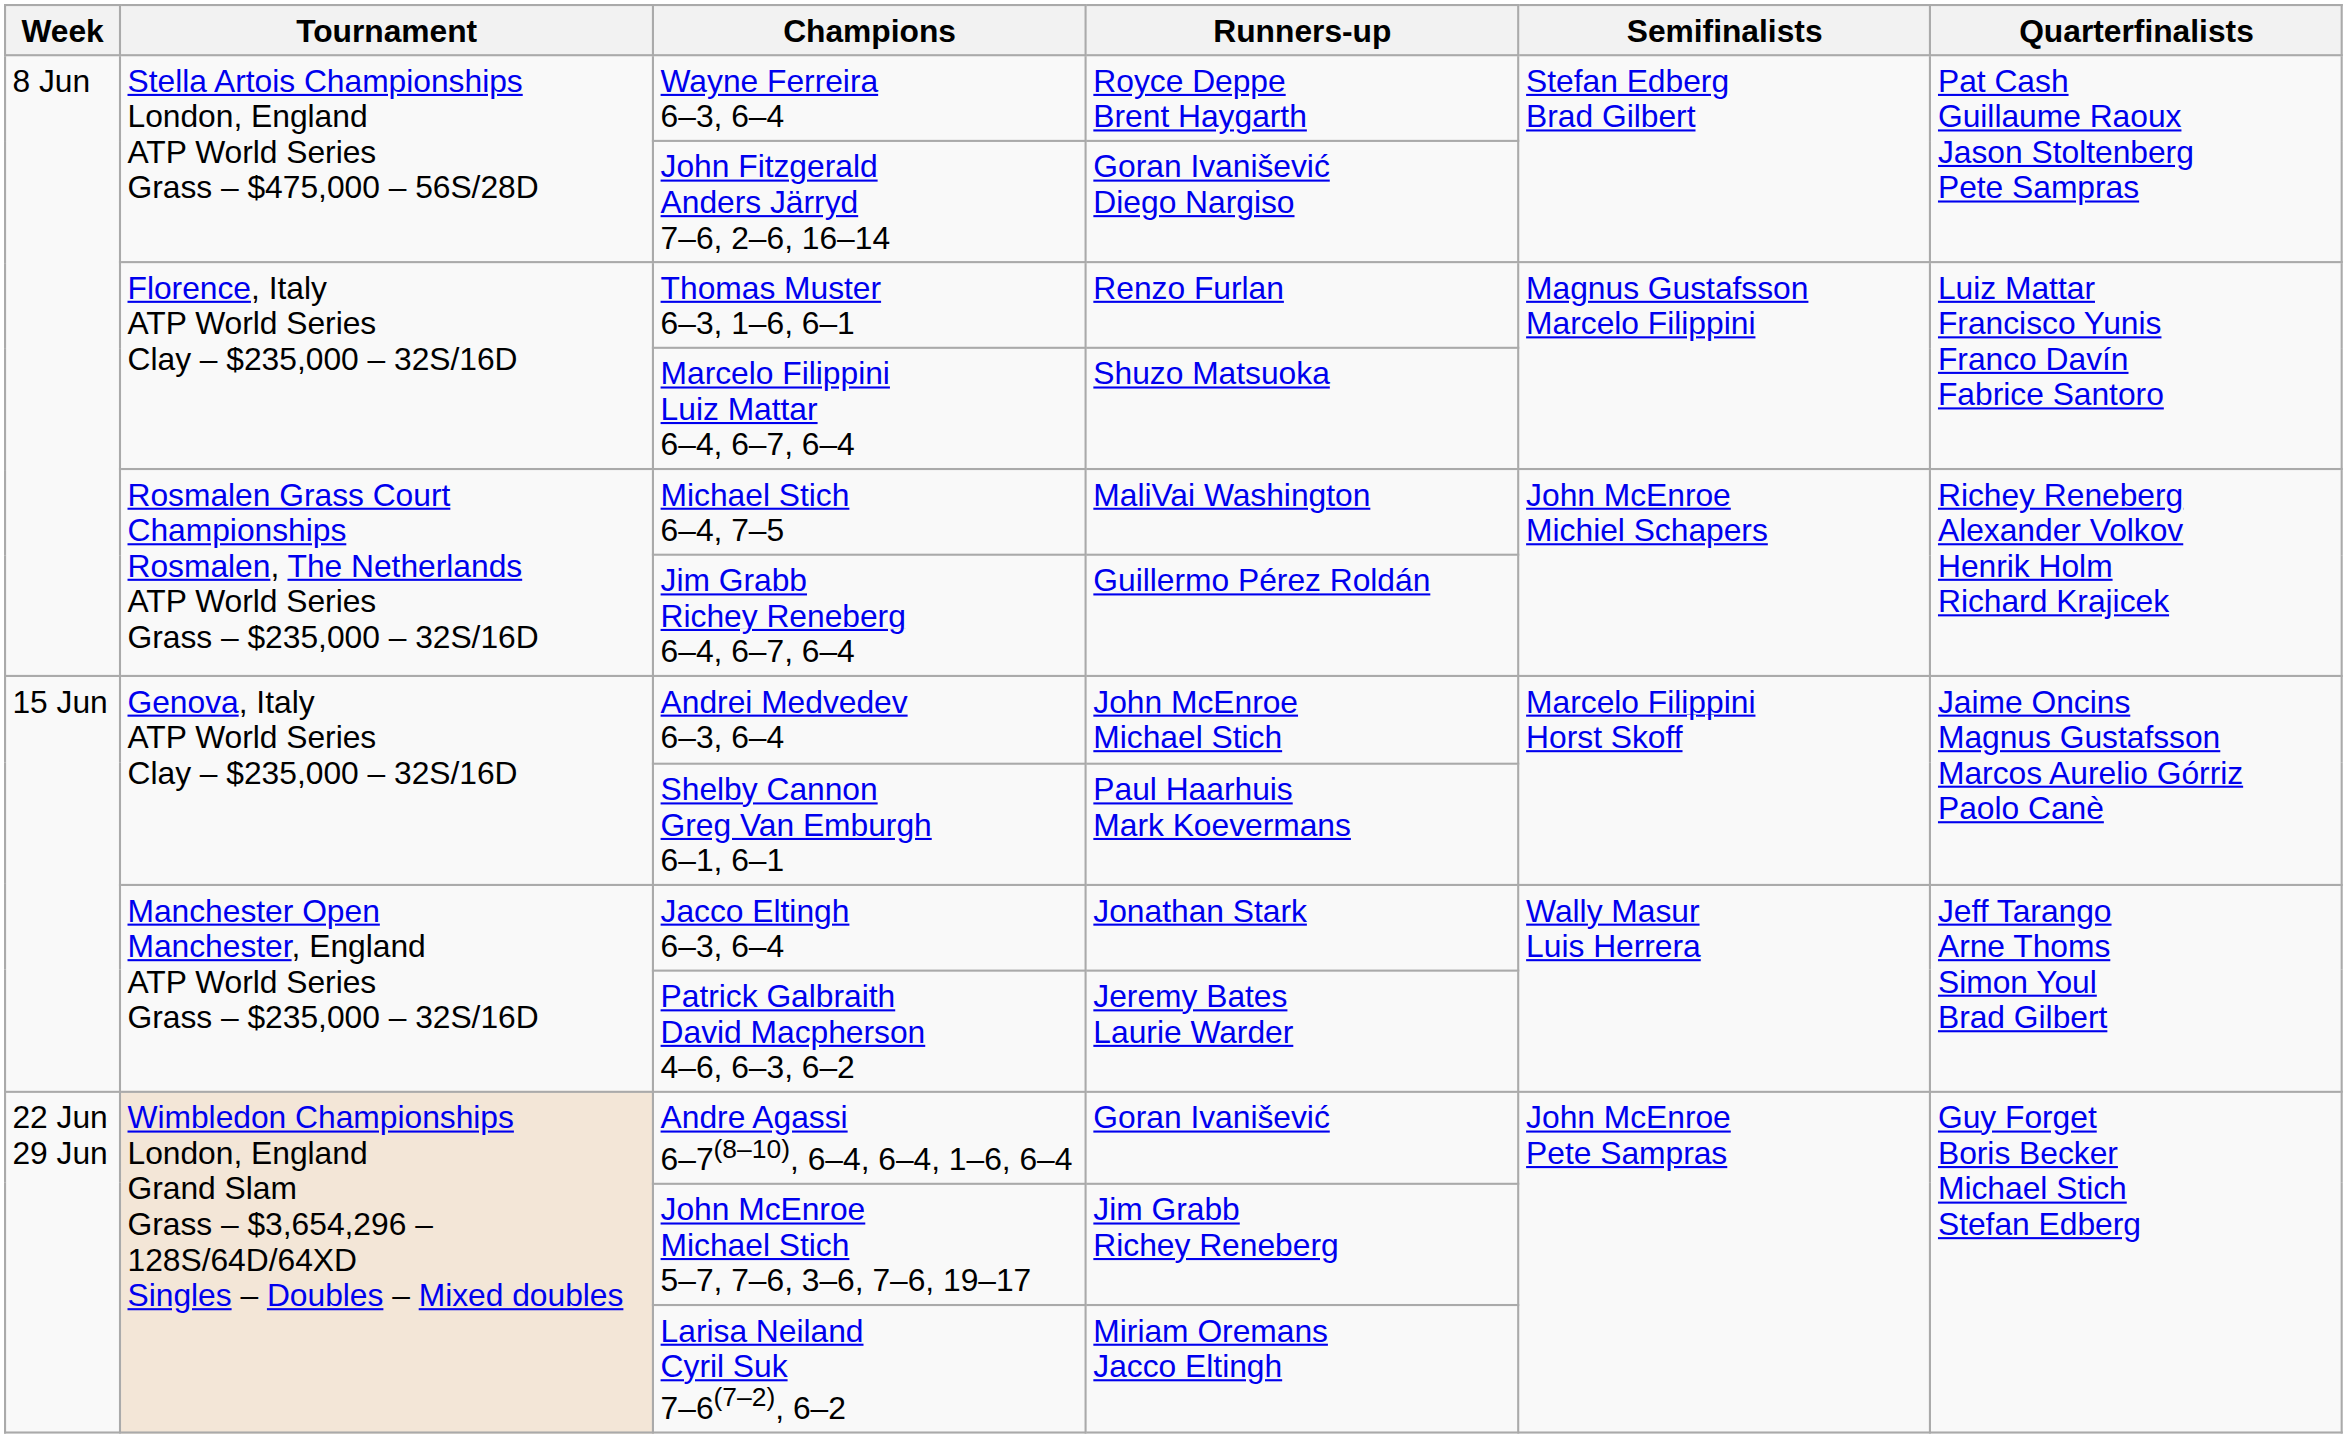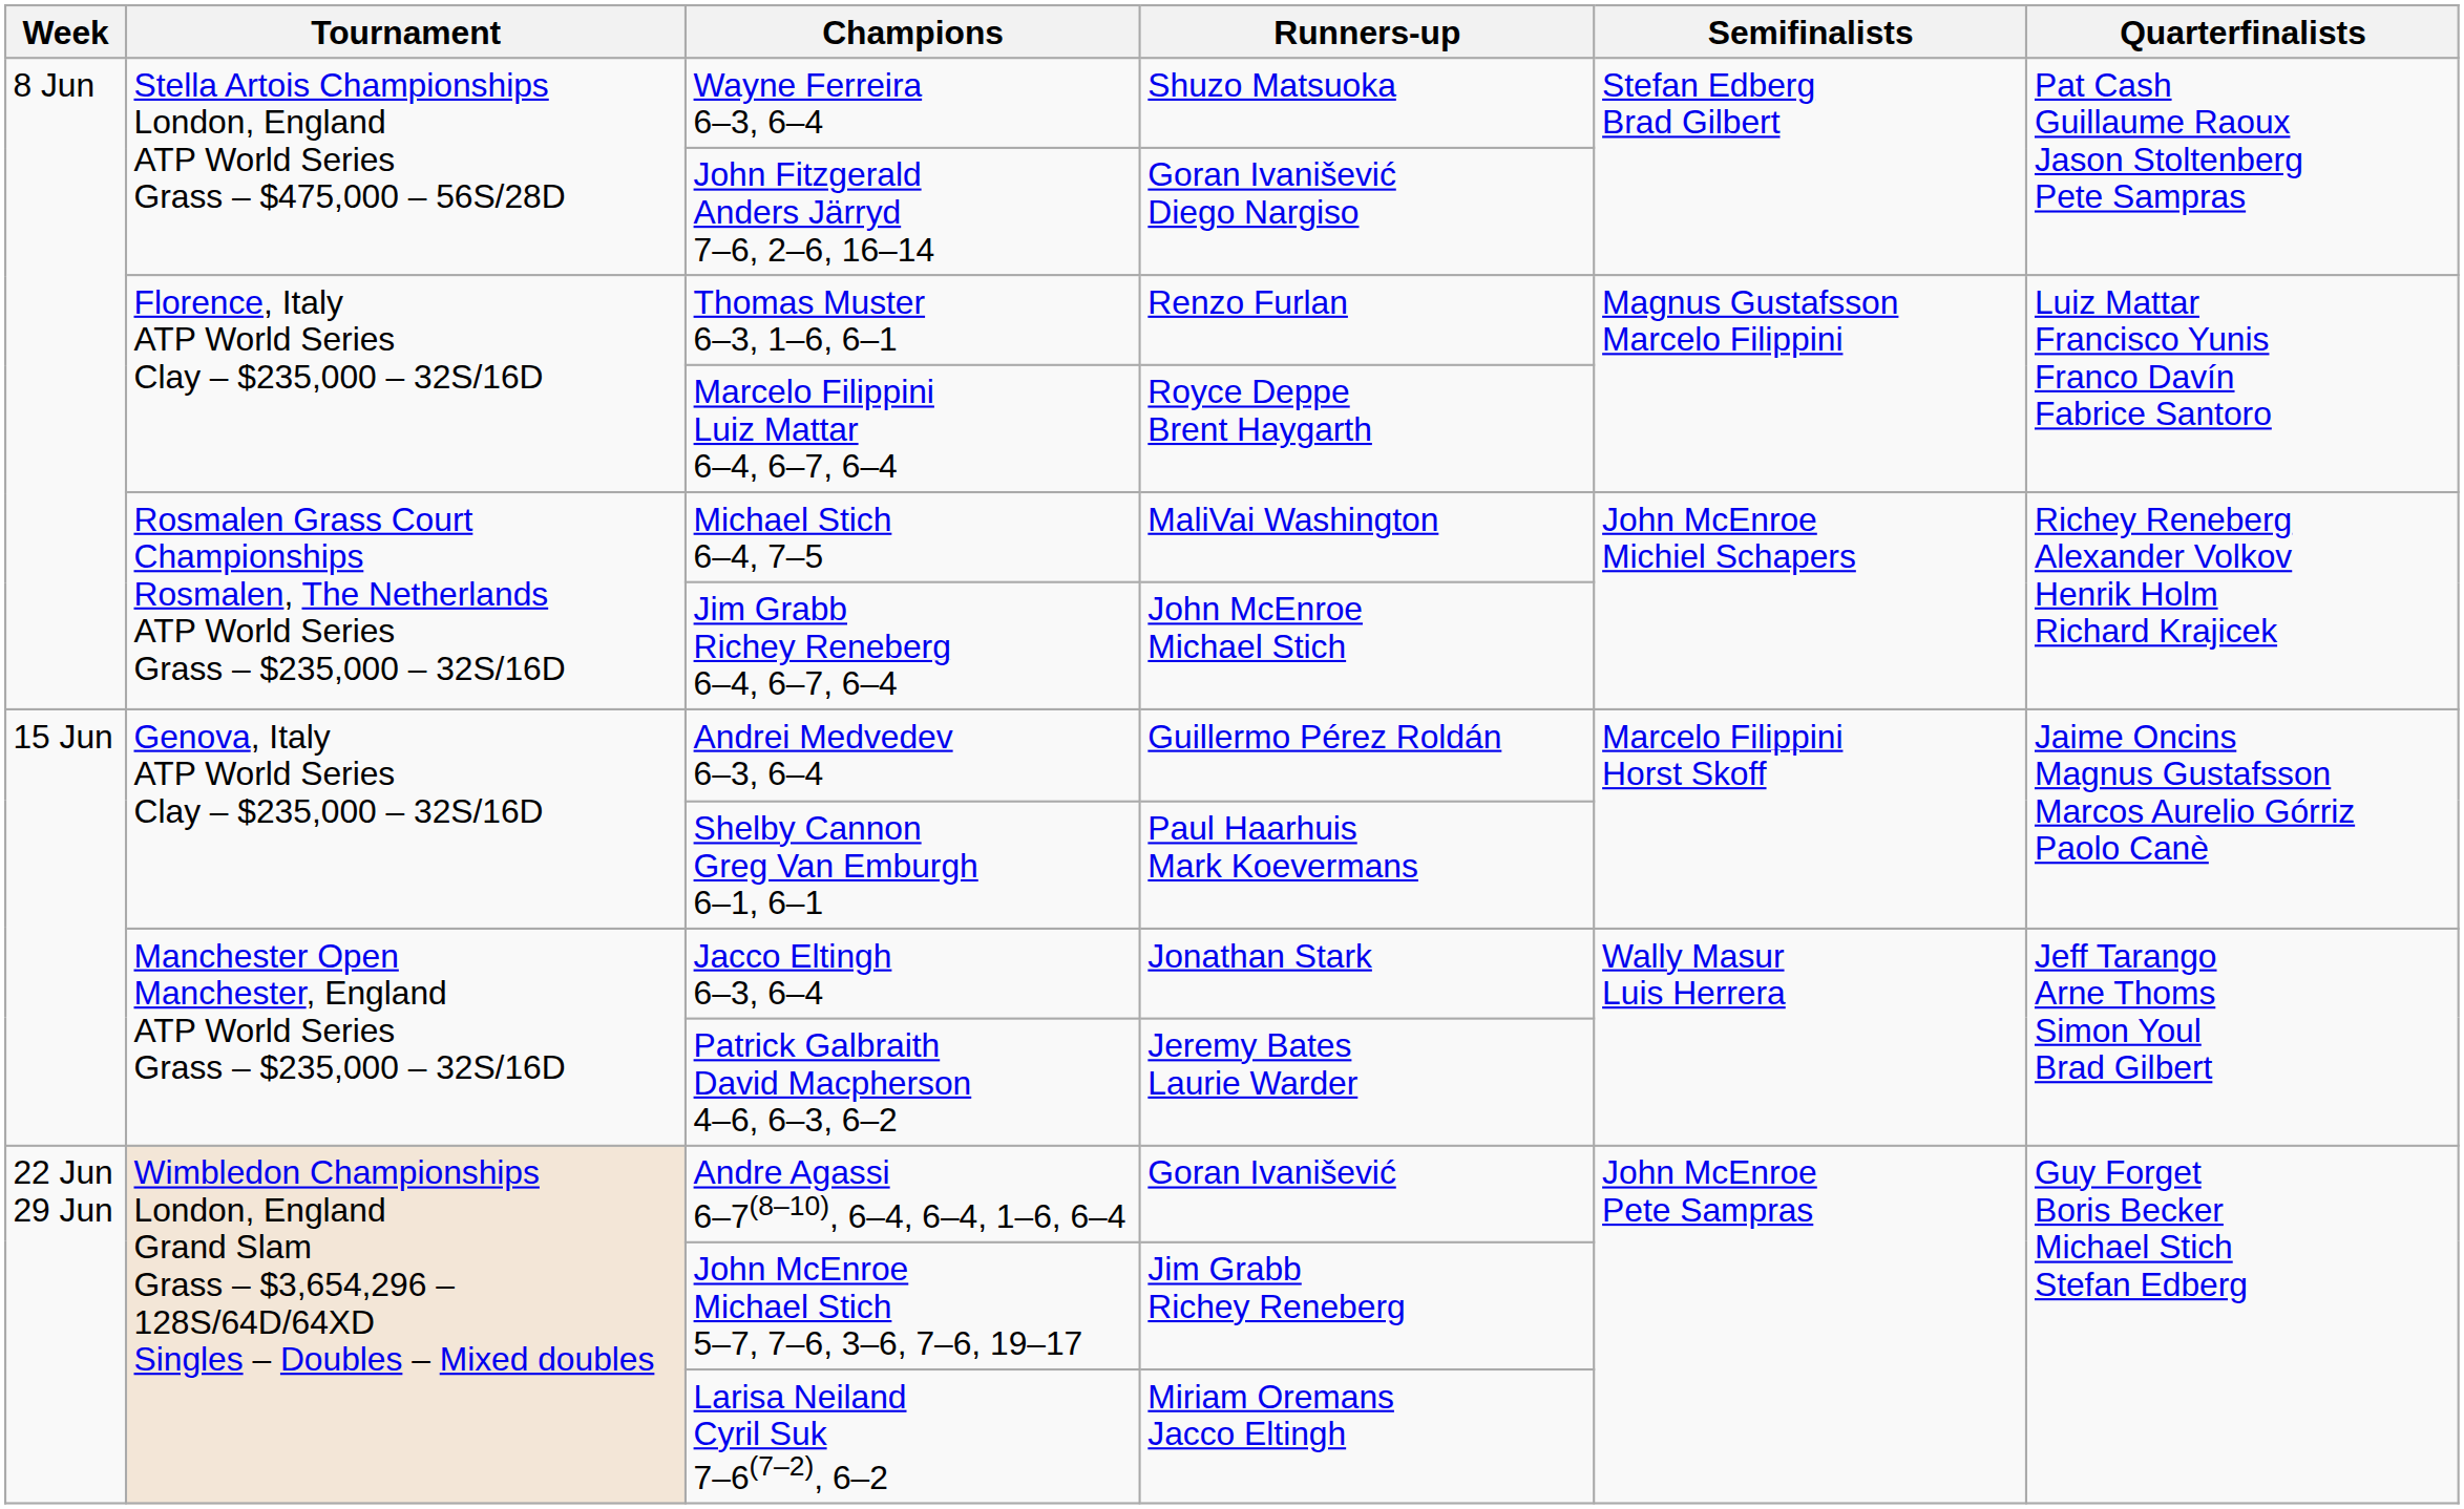Wayne Ferreira 6–3, 6–4 | Runners-up: Royce Deppe Brent Haygarth -> Shuzo Matsuoka
Marcelo Filippini Luiz Mattar 6–4, 6–7, 6–4 | Runners-up: Shuzo Matsuoka -> Royce Deppe Brent Haygarth
Jim Grabb Richey Reneberg 6–4, 6–7, 6–4 | Runners-up: Guillermo Pérez Roldán -> John McEnroe Michael Stich
Andrei Medvedev 6–3, 6–4 | Runners-up: John McEnroe Michael Stich -> Guillermo Pérez Roldán
